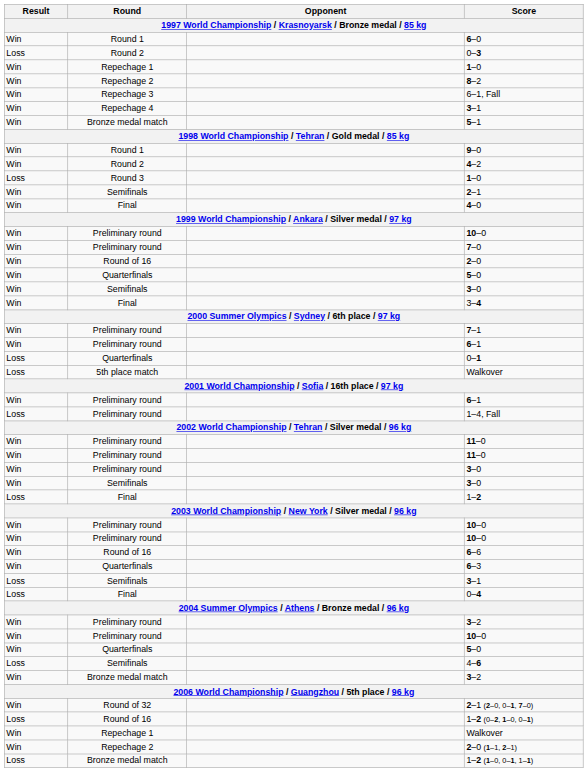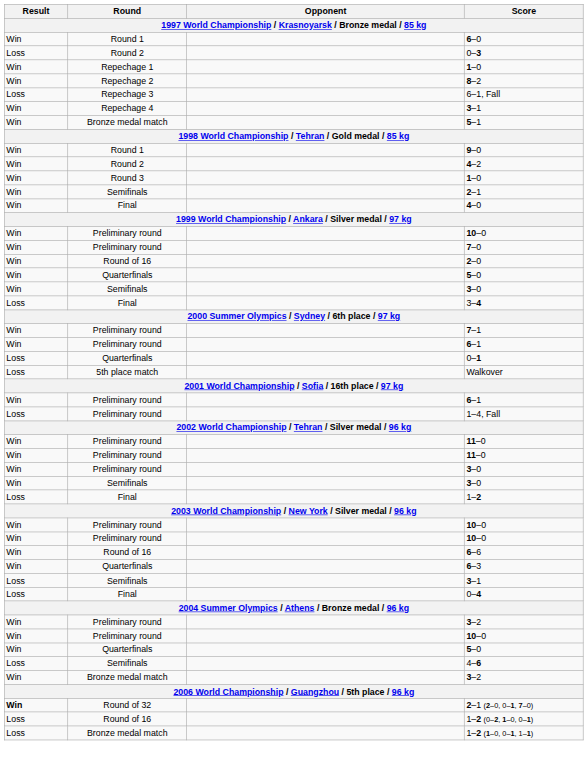6–1, Fall | Result: Win -> Loss
Round 3 / 1–0 | Result: Loss -> Win
3–4 | Result: Win -> Loss
2–1 (2–0, 0–1, 7–0) | Result: normal -> bold
- row: Win | Repechage 1 | Walkover
- row: Win | Repechage 2 | 2–0 (1–1, 2–1)
